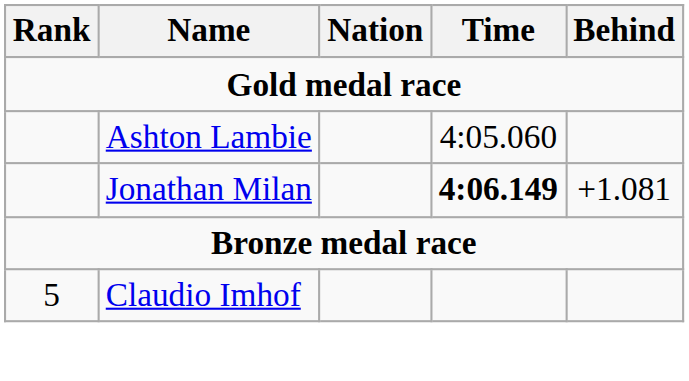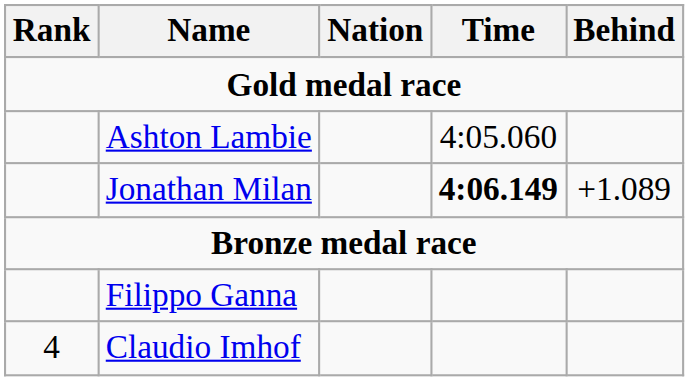Jonathan Milan | Behind: +1.081 -> +1.089
+ row: Filippo Ganna
Claudio Imhof | Rank: 5 -> 4
